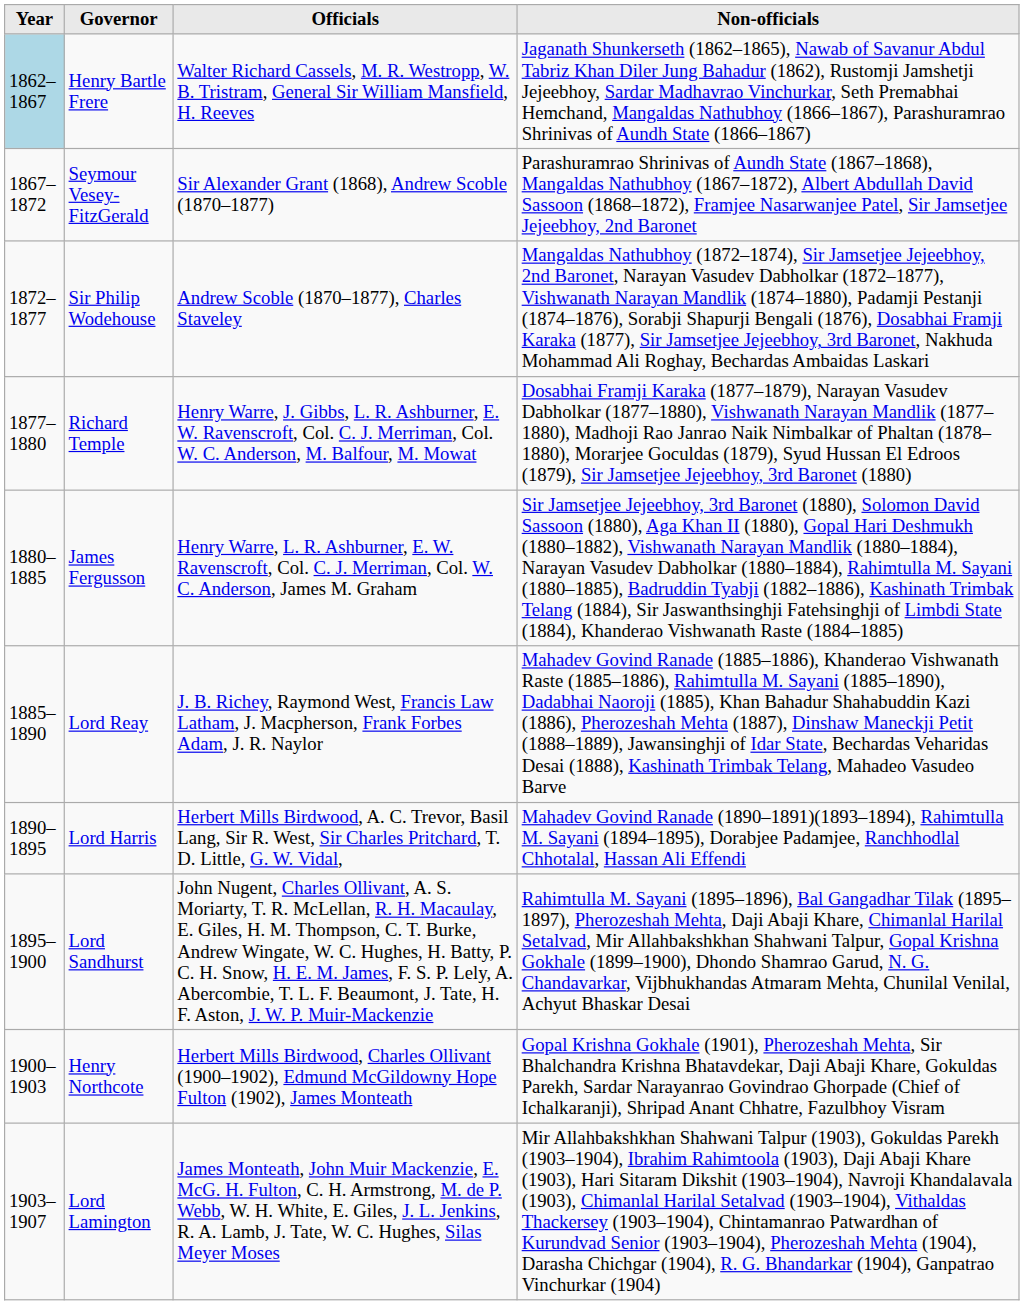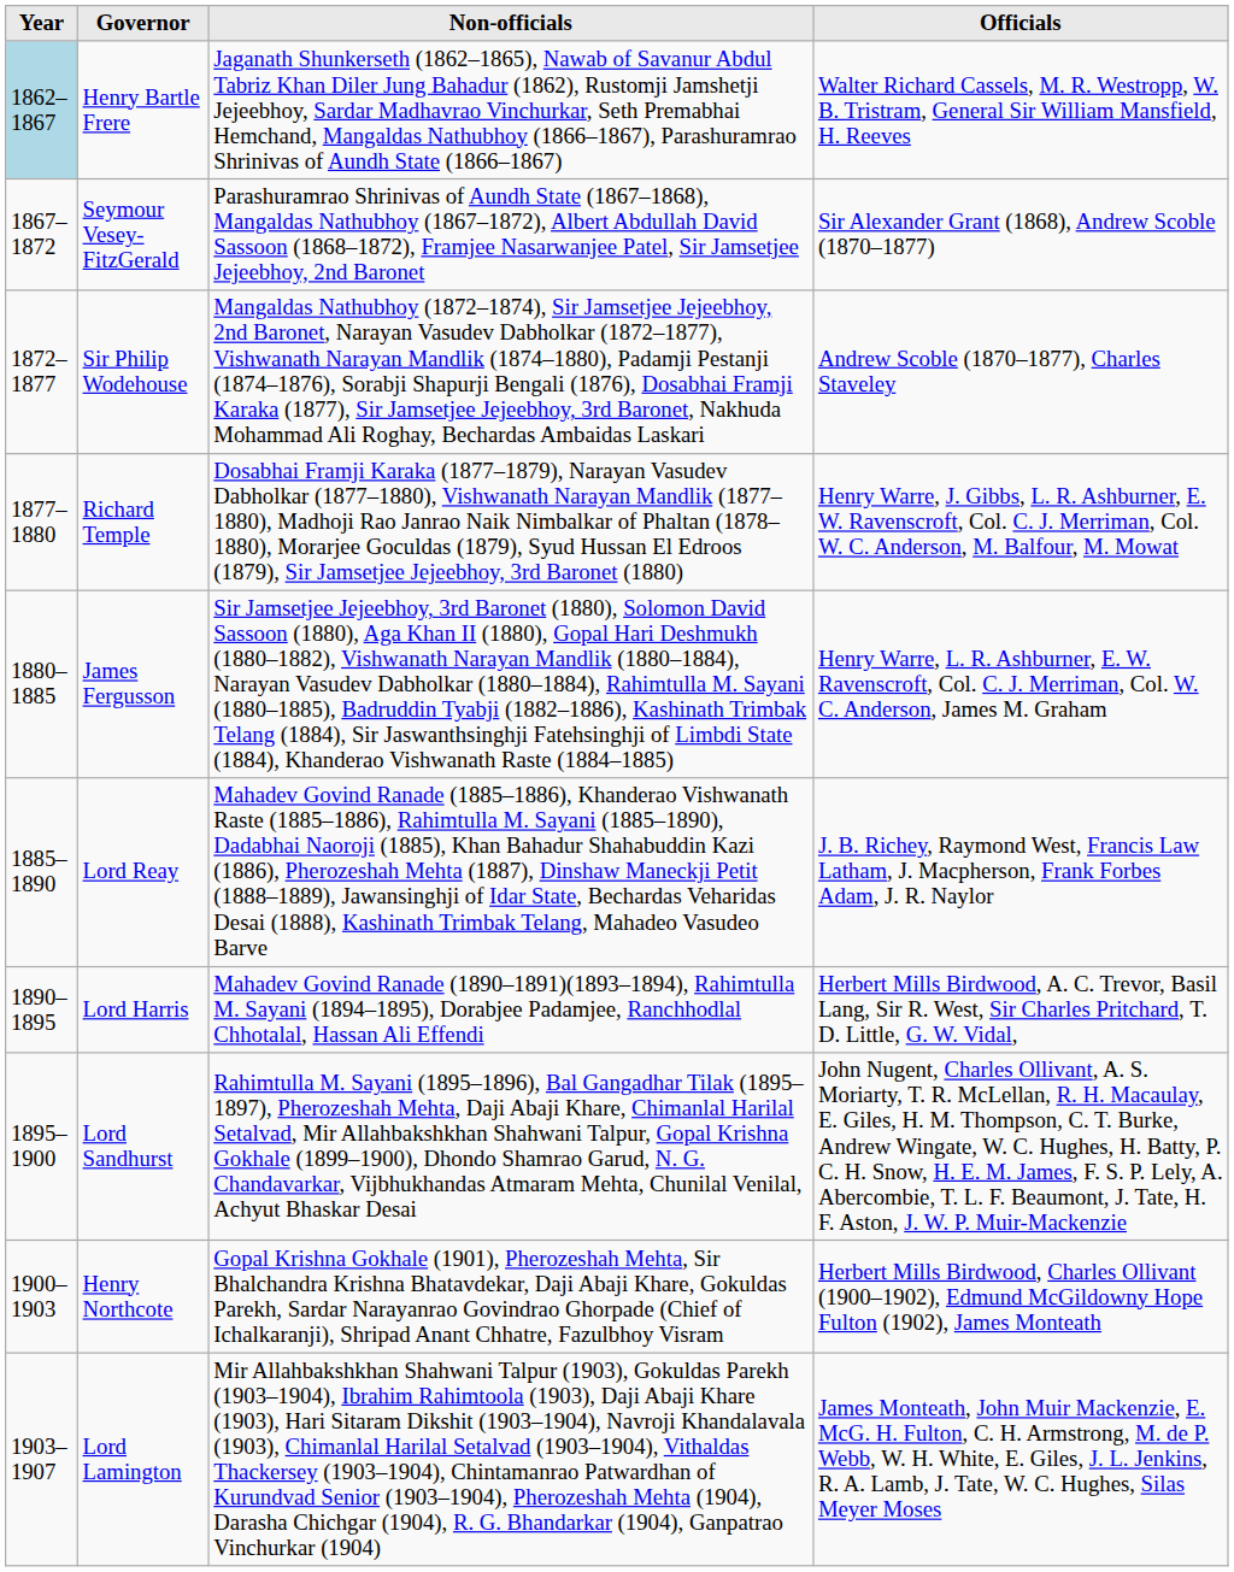columns swapped: Officials <-> Non-officials
